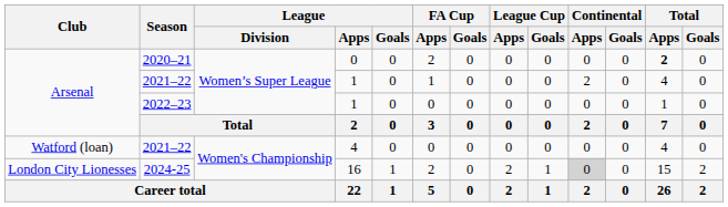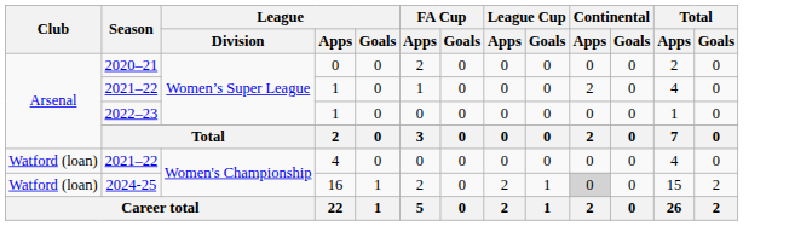2020–21 | Total / Apps: bold -> normal
2024-25 | Club: London City Lionesses -> Watford (loan)
